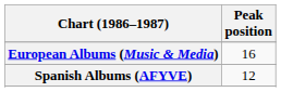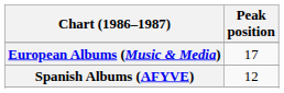European Albums (Music & Media) | Peak position: 16 -> 17
